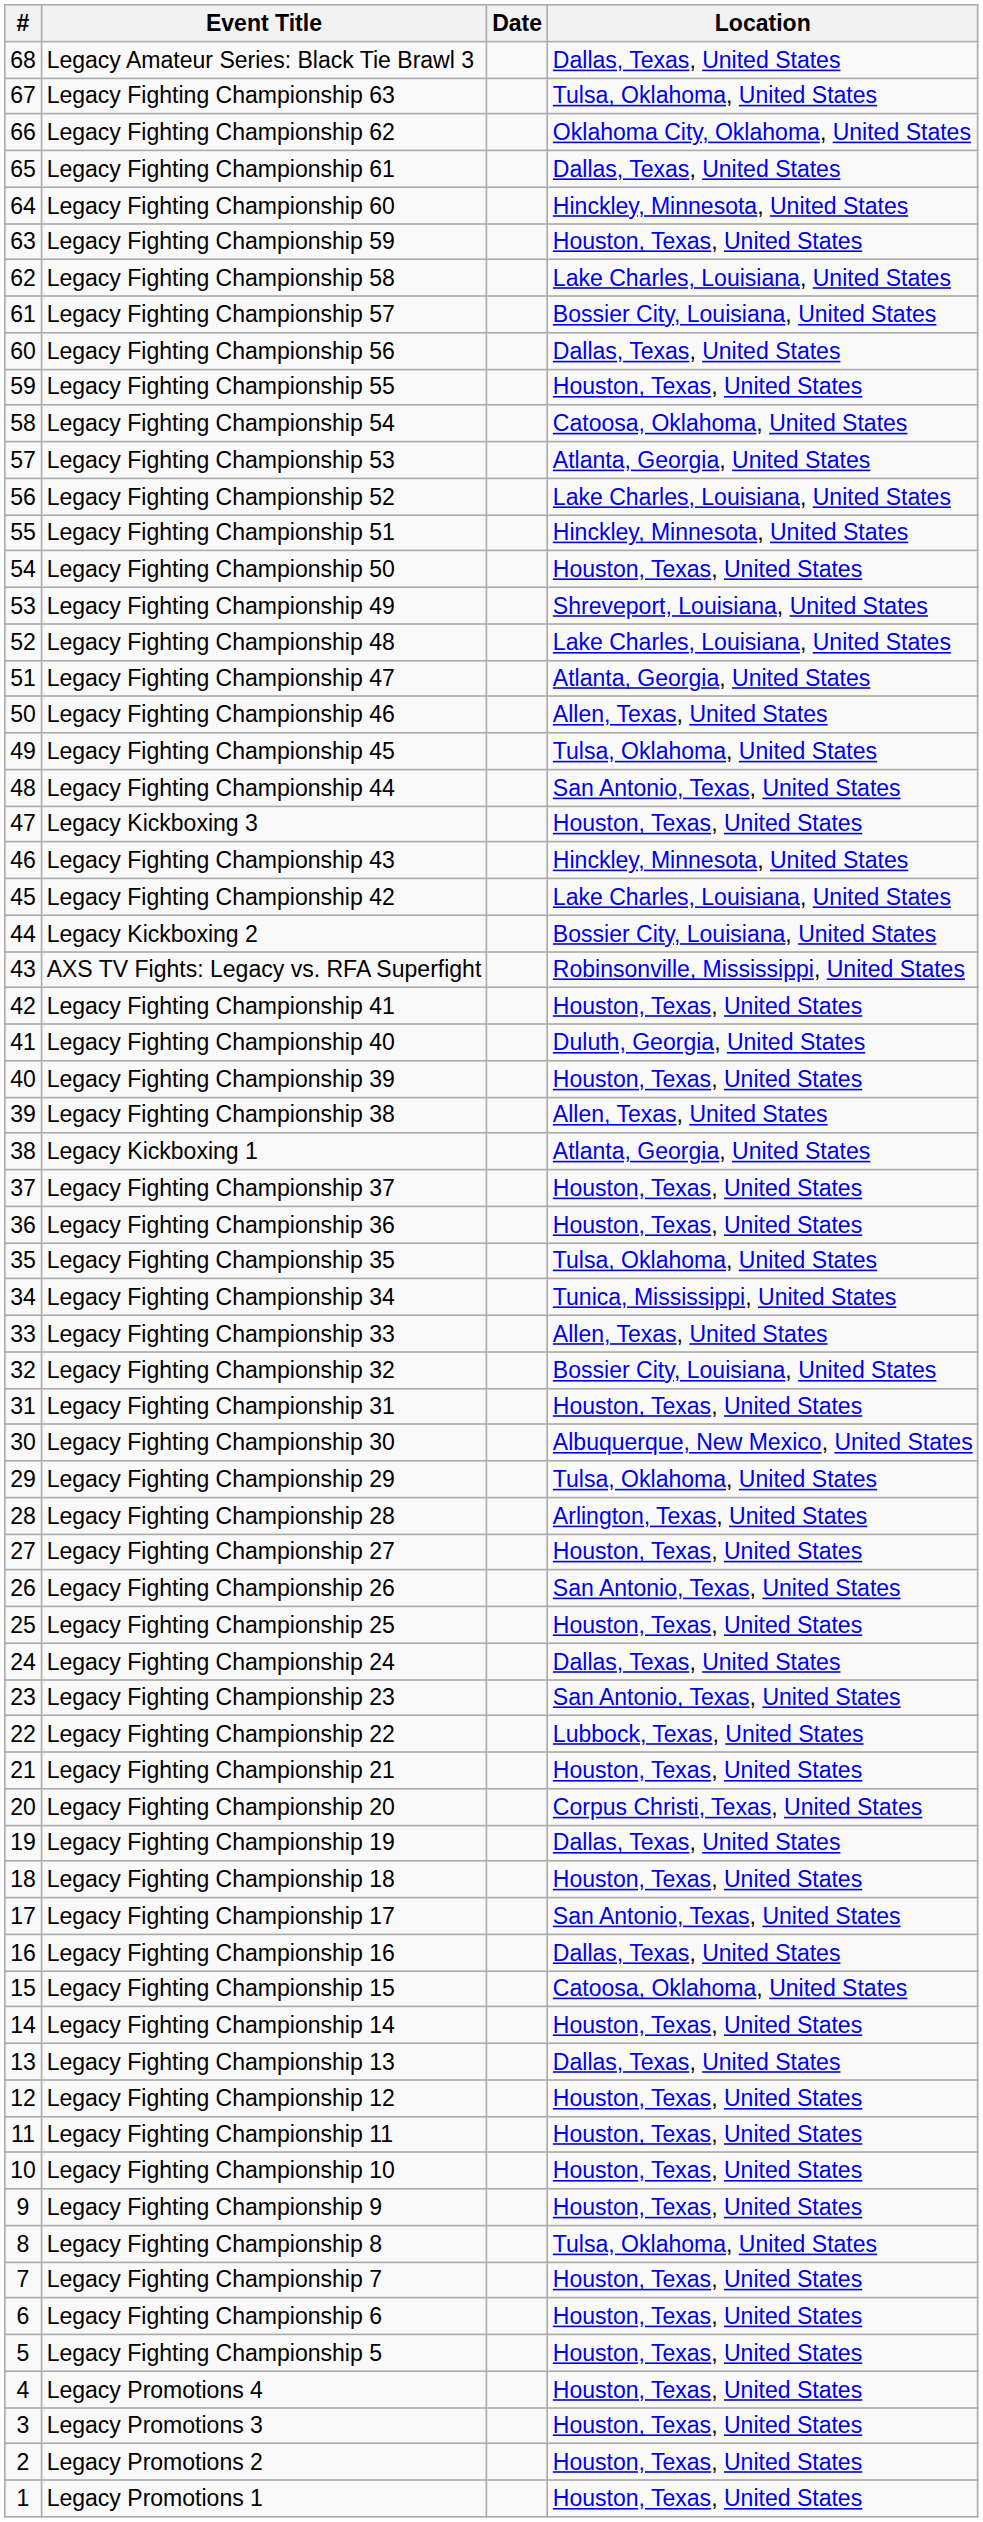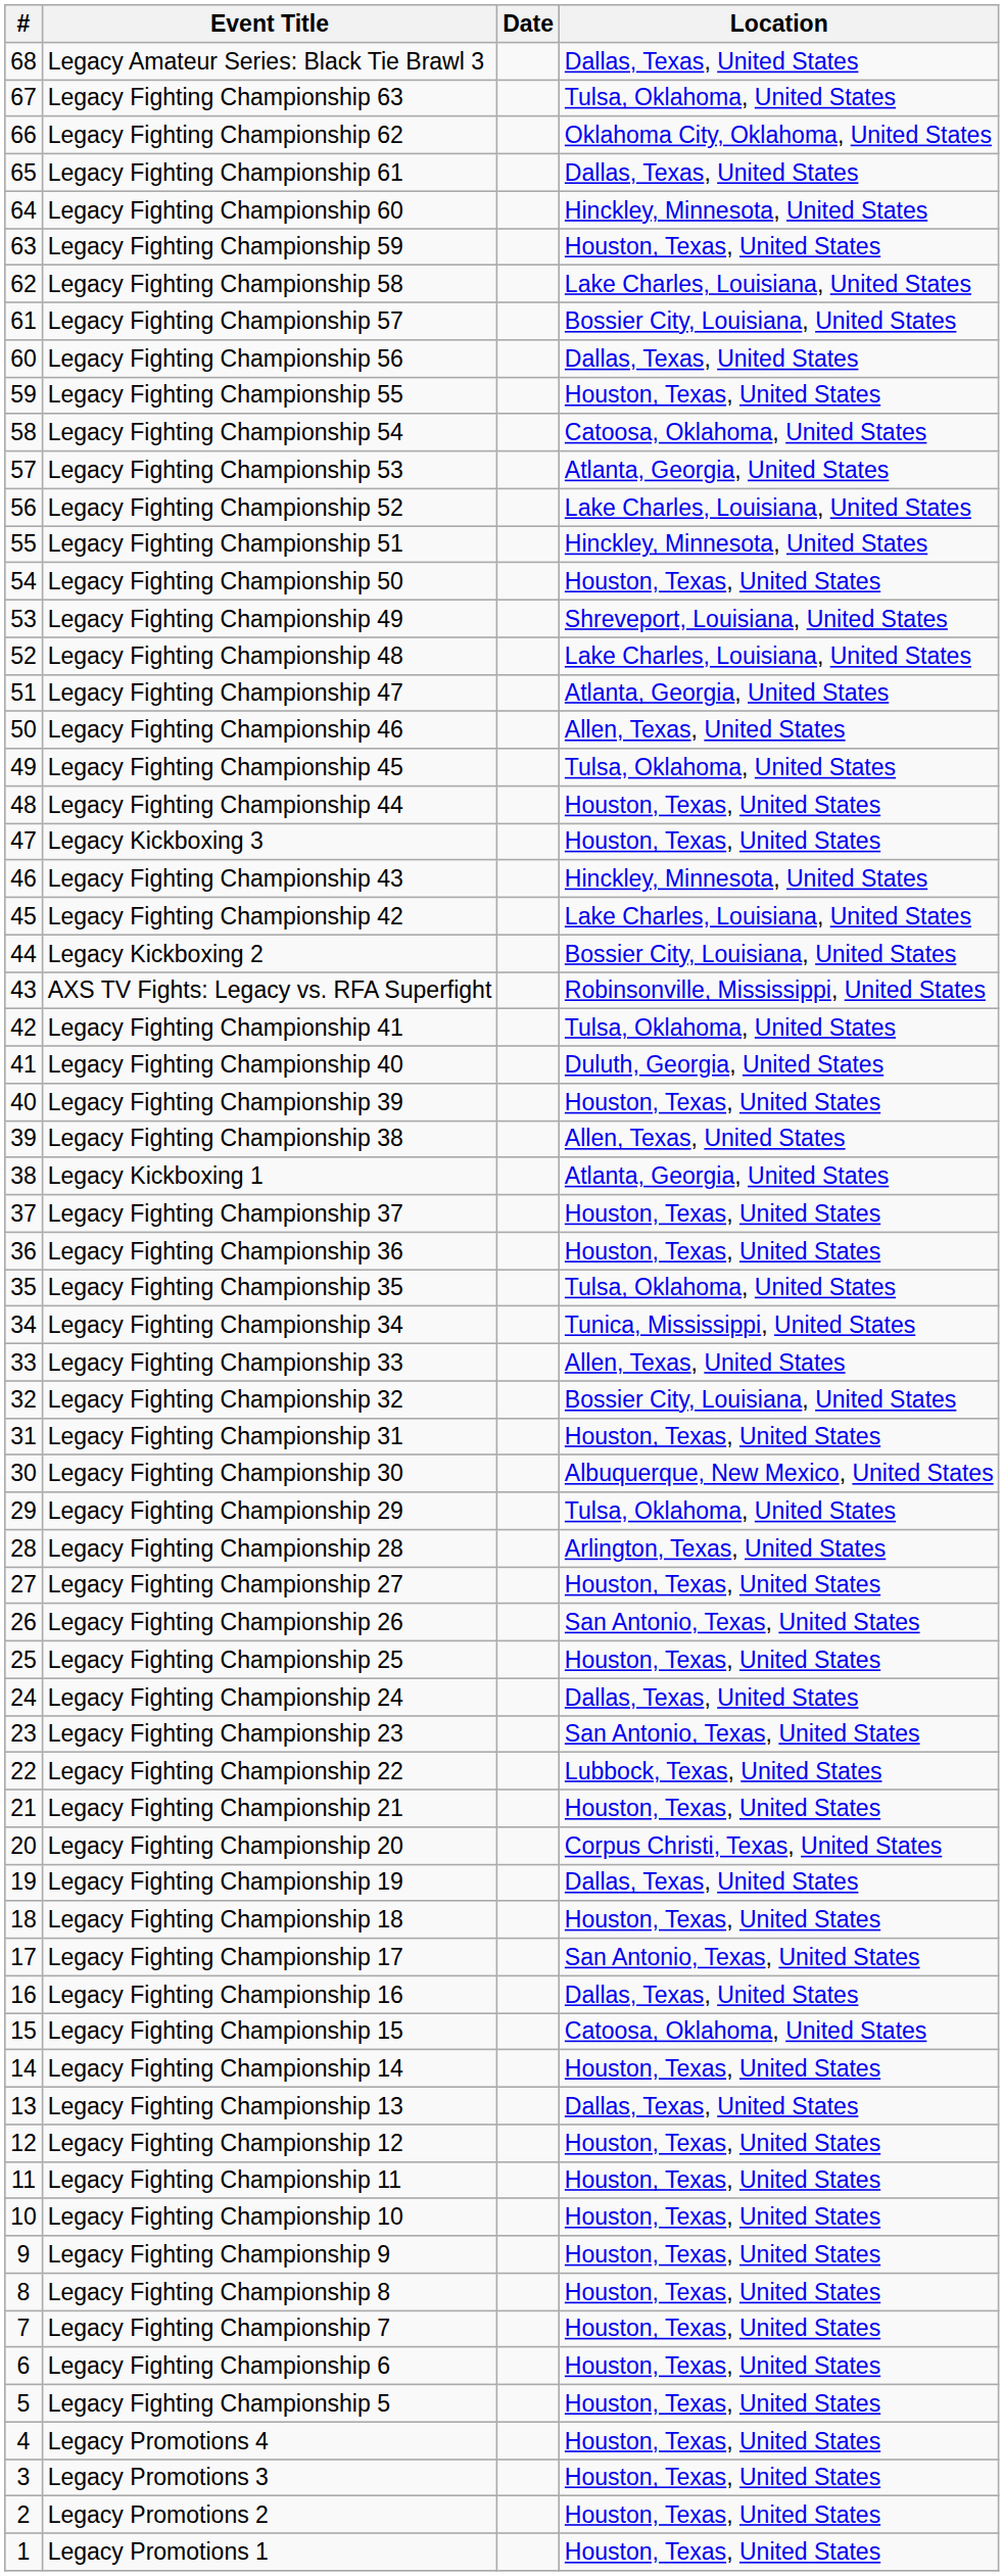Legacy Fighting Championship 44 | Location: San Antonio, Texas, United States -> Houston, Texas, United States
Legacy Fighting Championship 41 | Location: Houston, Texas, United States -> Tulsa, Oklahoma, United States
Legacy Fighting Championship 8 | Location: Tulsa, Oklahoma, United States -> Houston, Texas, United States
